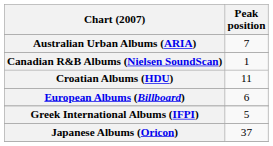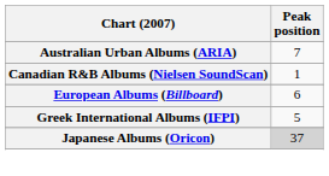- row: Croatian Albums (HDU) | 11
Japanese Albums (Oricon) | Peak position: no background -> lightgrey background
